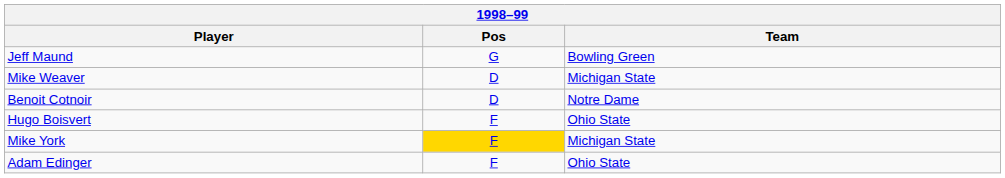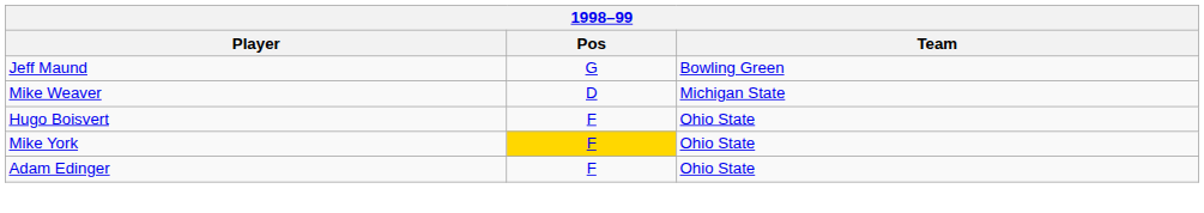- row: Benoit Cotnoir | D | Notre Dame
Mike York | Team: Michigan State -> Ohio State
